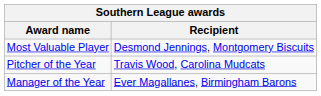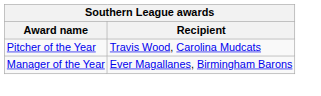- row: Most Valuable Player | Desmond Jennings, Montgomery Biscuits
